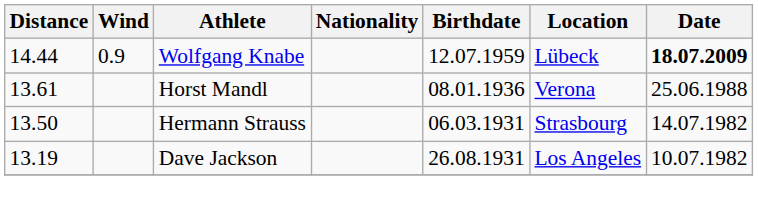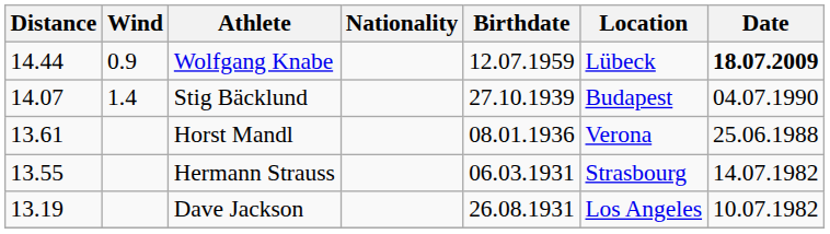+ row: 14.07 | 1.4 | Stig Bäcklund | 27.10.1939 | Budapest | 04.07.1990
Hermann Strauss | Distance: 13.50 -> 13.55
